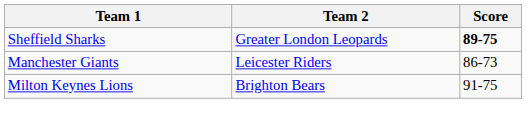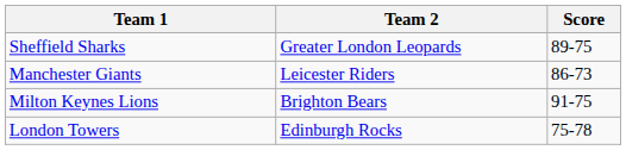Sheffield Sharks | Score: bold -> normal
+ row: London Towers | Edinburgh Rocks | 75-78
